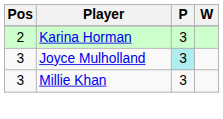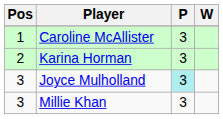+ row: 1 | Caroline McAllister | 3
